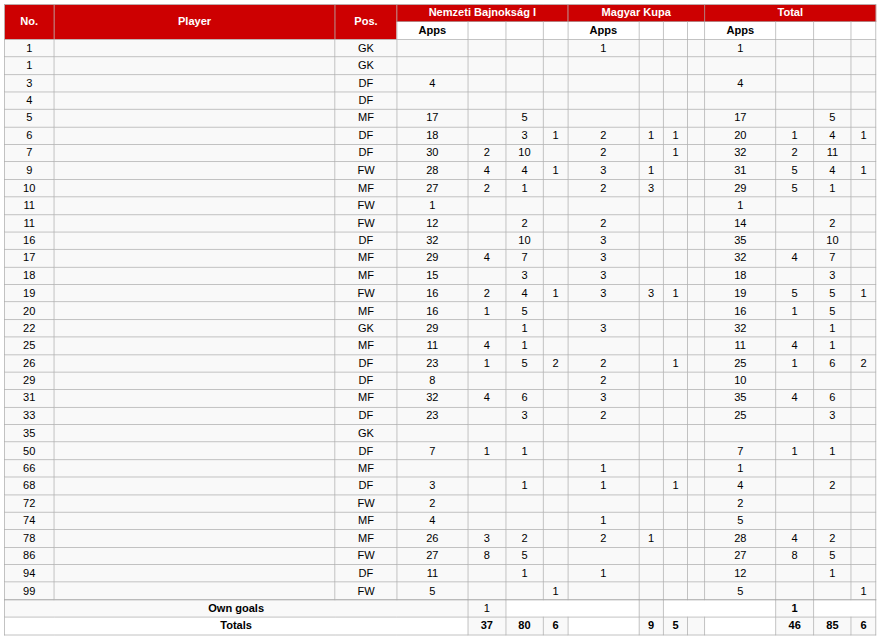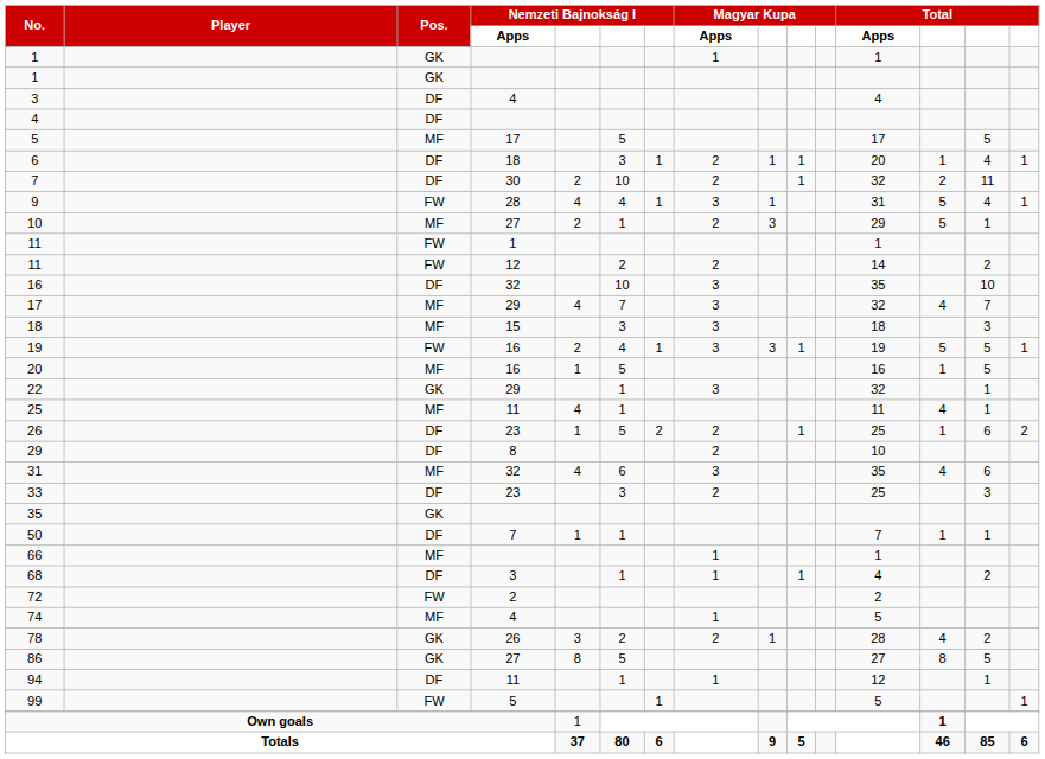78 | Pos.: MF -> GK
86 | Pos.: FW -> GK
